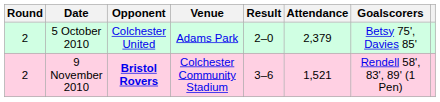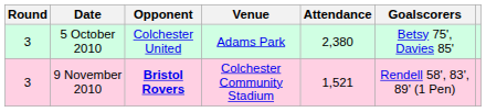- column: Result | 2–0 | 3–6
5 October 2010 | Round: 2 -> 3
5 October 2010 | Attendance: 2,379 -> 2,380
9 November 2010 | Round: 2 -> 3
